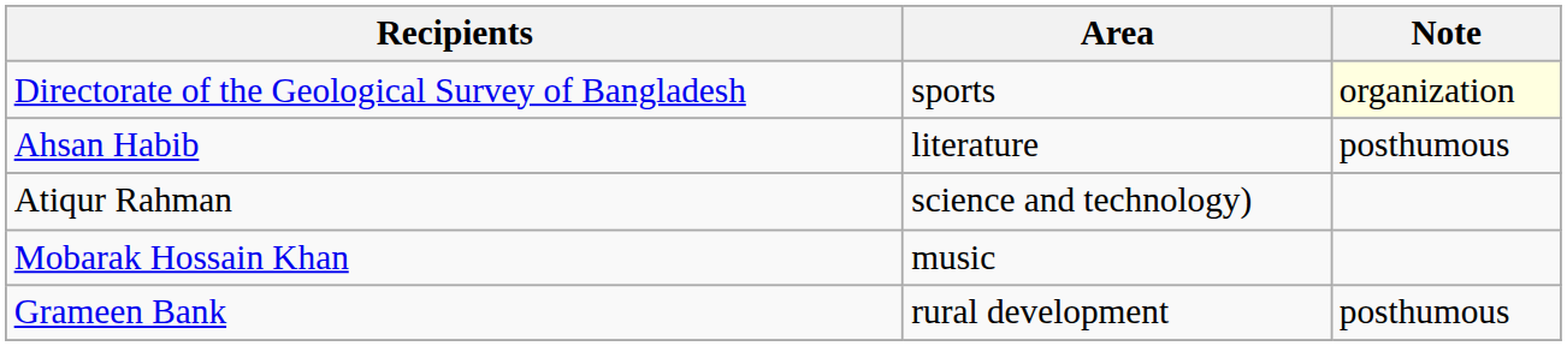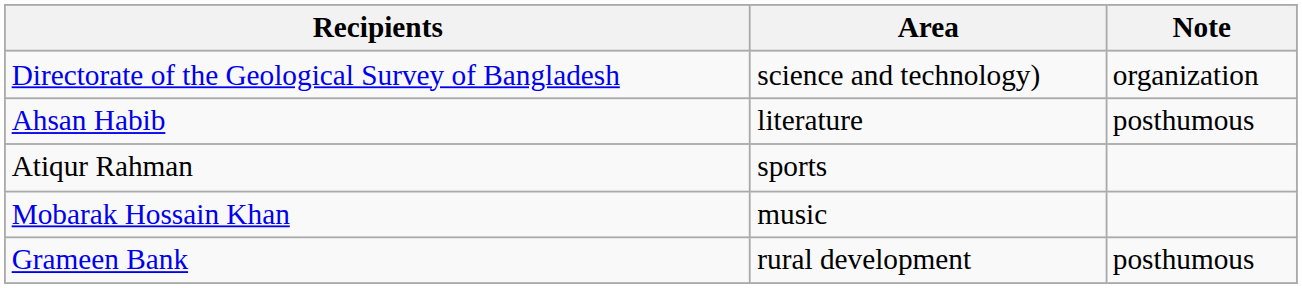Directorate of the Geological Survey of Bangladesh | Area: sports -> science and technology)
Directorate of the Geological Survey of Bangladesh | Note: lightyellow background -> no background
Atiqur Rahman | Area: science and technology) -> sports
